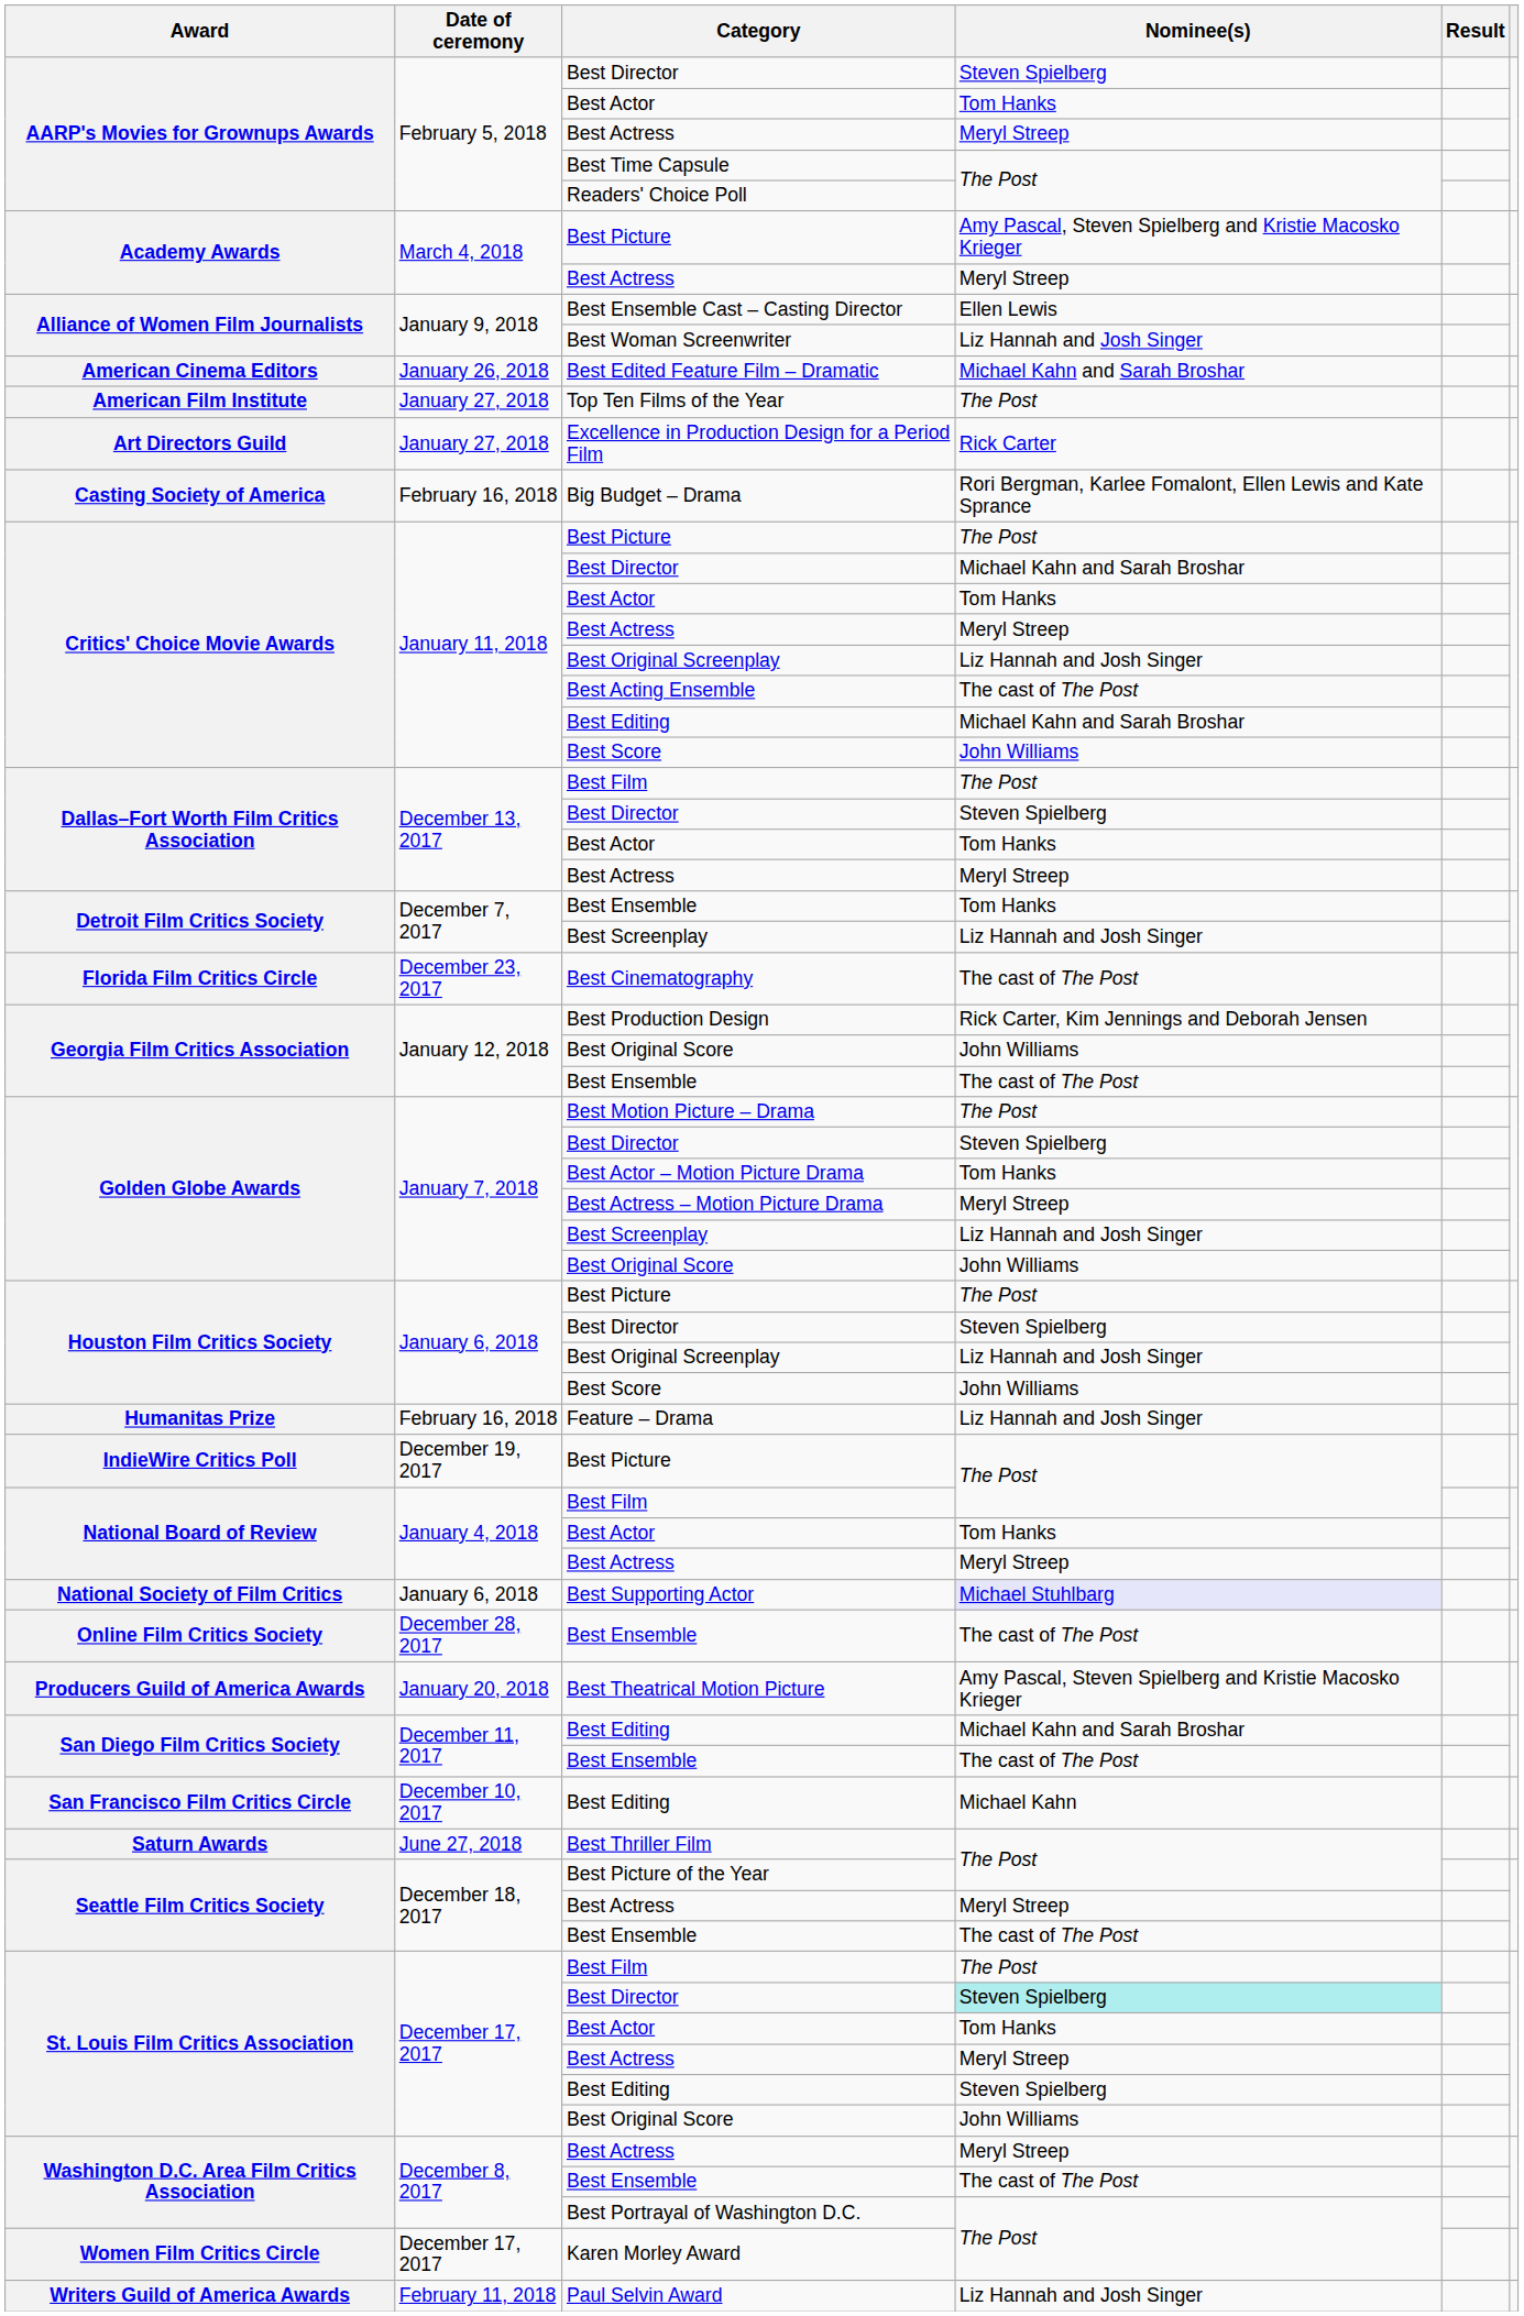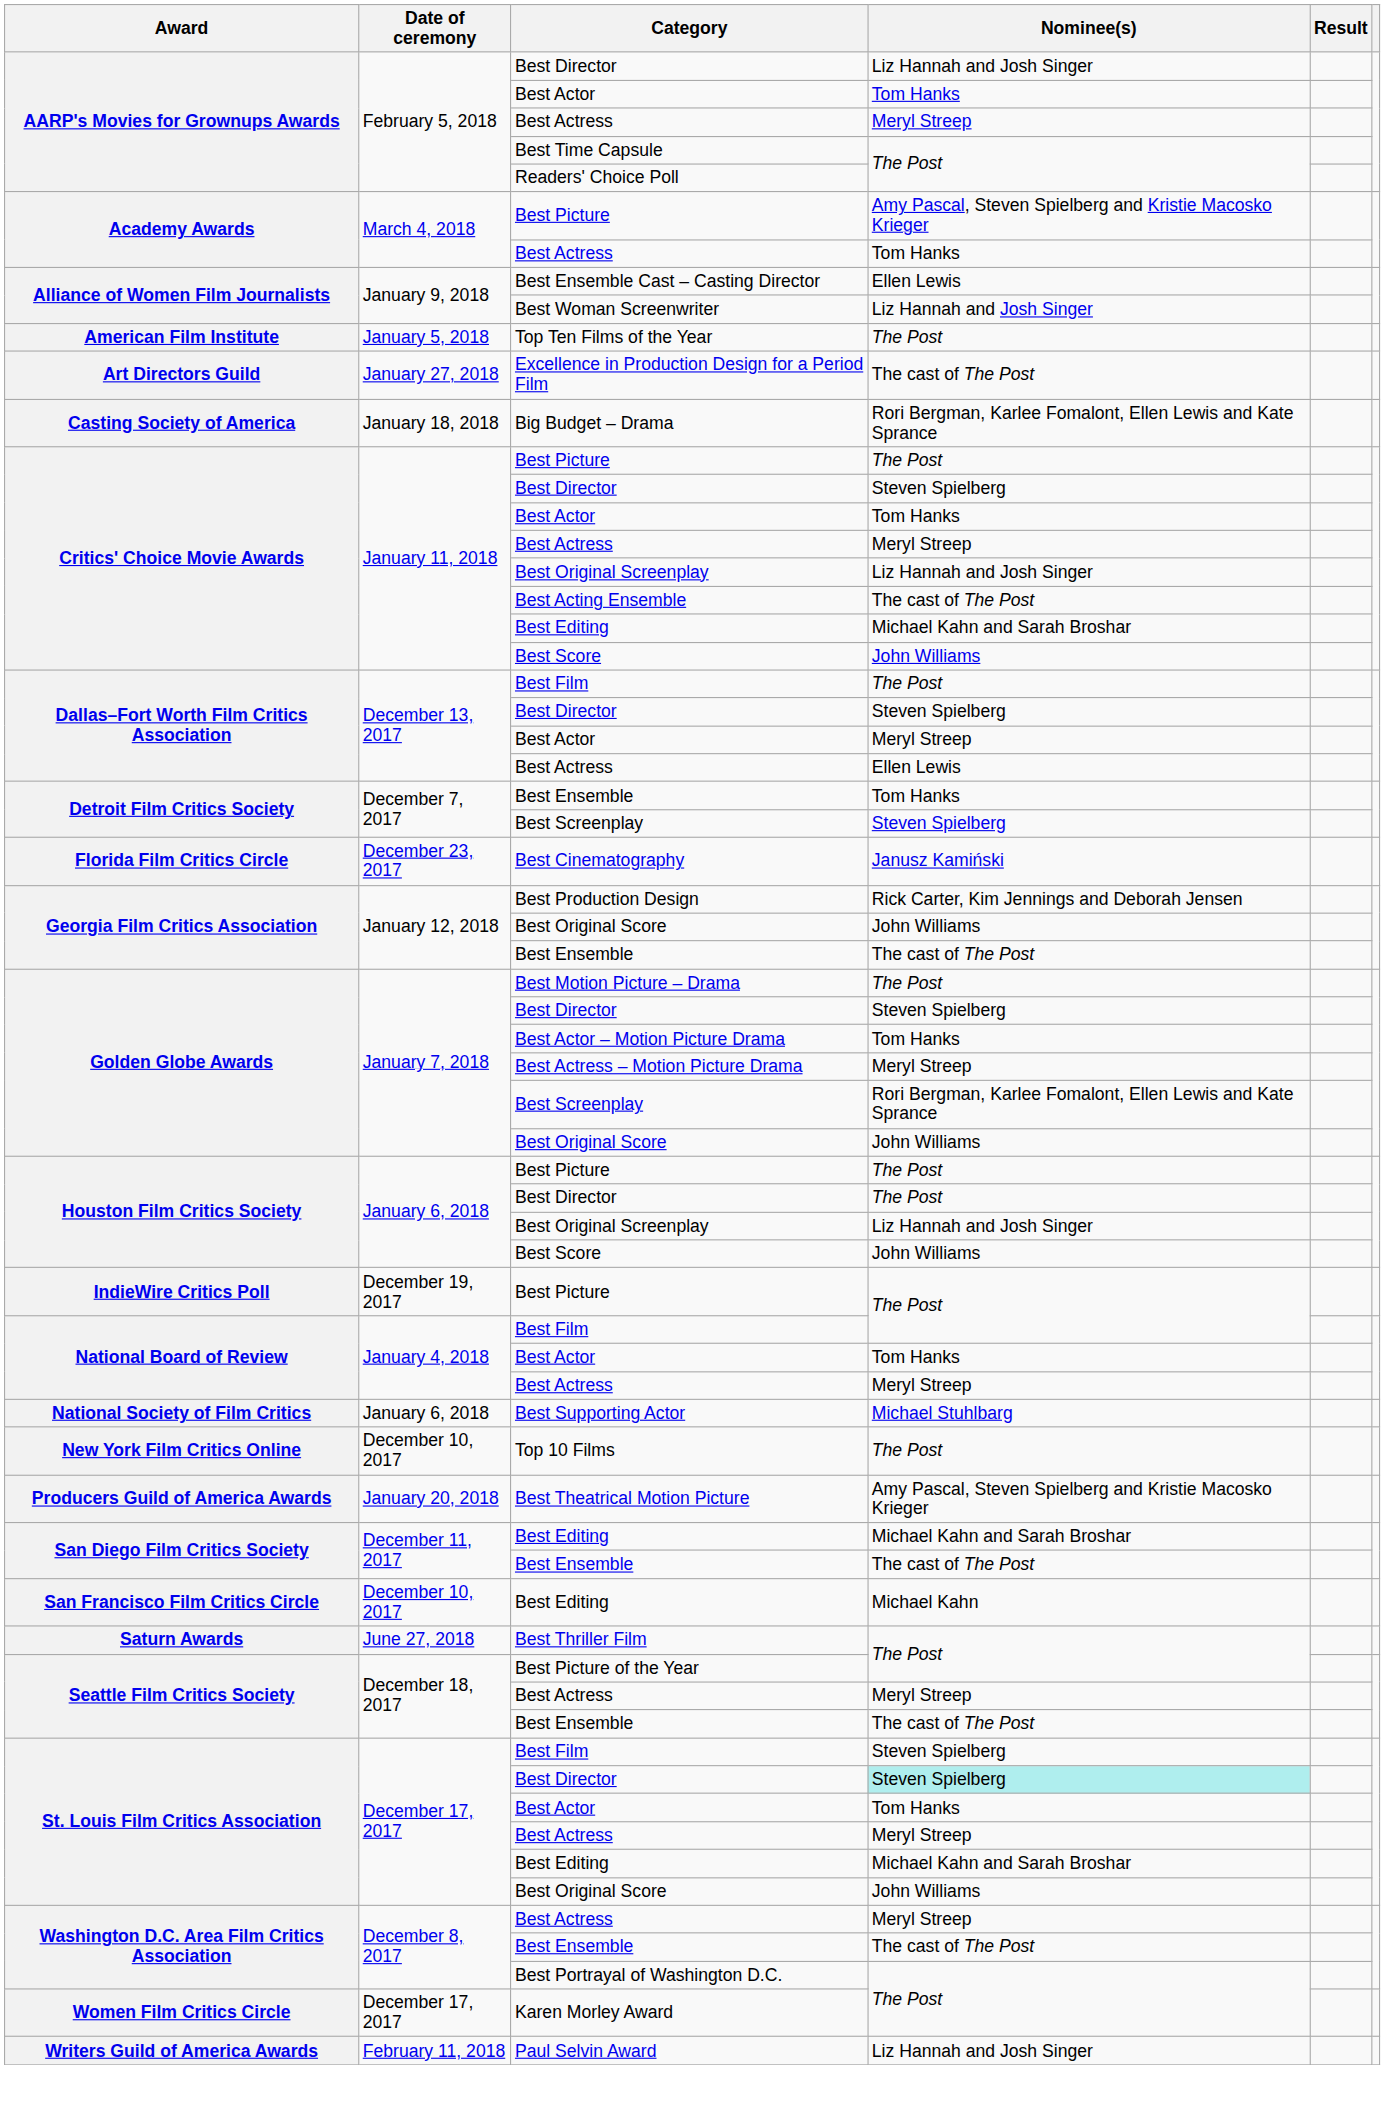AARP's Movies for Grownups Awards / Best Director | Nominee(s): Steven Spielberg -> Liz Hannah and Josh Singer
Academy Awards / Best Actress | Nominee(s): Meryl Streep -> Tom Hanks
- row: American Cinema Editors | January 26, 2018 | Best Edited Feature Film – Dramatic | Michael Kahn and Sarah Broshar
Top Ten Films of the Year | Date of ceremony: January 27, 2018 -> January 5, 2018
Excellence in Production Design for a Period Film | Nominee(s): Rick Carter -> The cast of The Post
Big Budget – Drama | Date of ceremony: February 16, 2018 -> January 18, 2018
Critics' Choice Movie Awards / Best Director | Nominee(s): Michael Kahn and Sarah Broshar -> Steven Spielberg
Dallas–Fort Worth Film Critics Association / Best Actor | Nominee(s): Tom Hanks -> Meryl Streep
Dallas–Fort Worth Film Critics Association / Best Actress | Nominee(s): Meryl Streep -> Ellen Lewis
Detroit Film Critics Society / Best Screenplay | Nominee(s): Liz Hannah and Josh Singer -> Steven Spielberg
Best Cinematography | Nominee(s): The cast of The Post -> Janusz Kamiński
Golden Globe Awards / Best Screenplay | Nominee(s): Liz Hannah and Josh Singer -> Rori Bergman, Karlee Fomalont, Ellen Lewis and Kate Sprance
Houston Film Critics Society / Best Director | Nominee(s): Steven Spielberg -> The Post
- row: Humanitas Prize | February 16, 2018 | Feature – Drama | Liz Hannah and Josh Singer
Best Supporting Actor | Nominee(s): lavender background -> no background
+ row: New York Film Critics Online | December 10, 2017 | Top 10 Films | The Post
- row: Online Film Critics Society | December 28, 2017 | Best Ensemble | The cast of The Post
St. Louis Film Critics Association / Best Film | Nominee(s): The Post -> Steven Spielberg
St. Louis Film Critics Association / Best Editing | Nominee(s): Steven Spielberg -> Michael Kahn and Sarah Broshar
